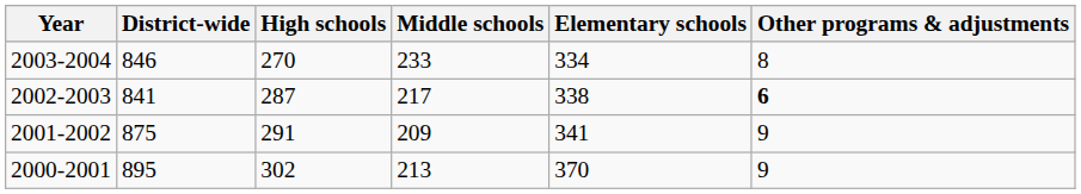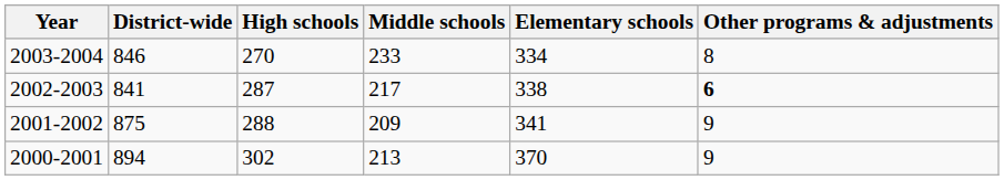2001-2002 | High schools: 291 -> 288
2000-2001 | District-wide: 895 -> 894
